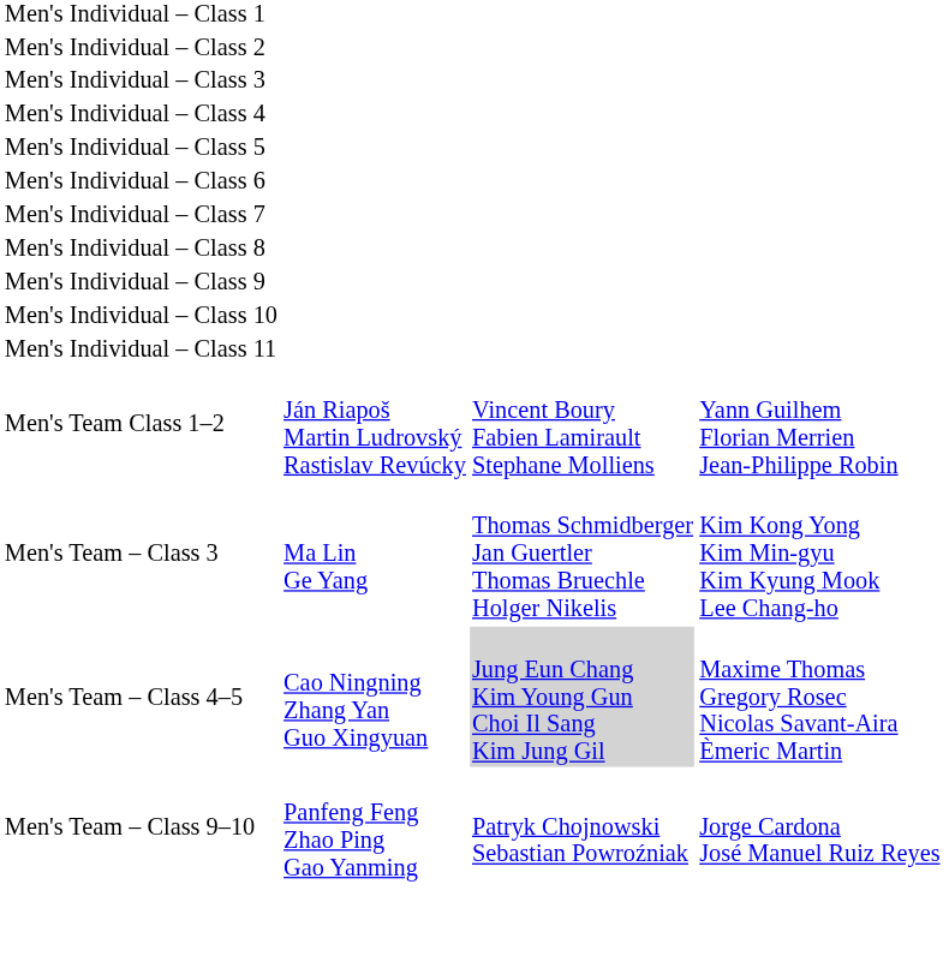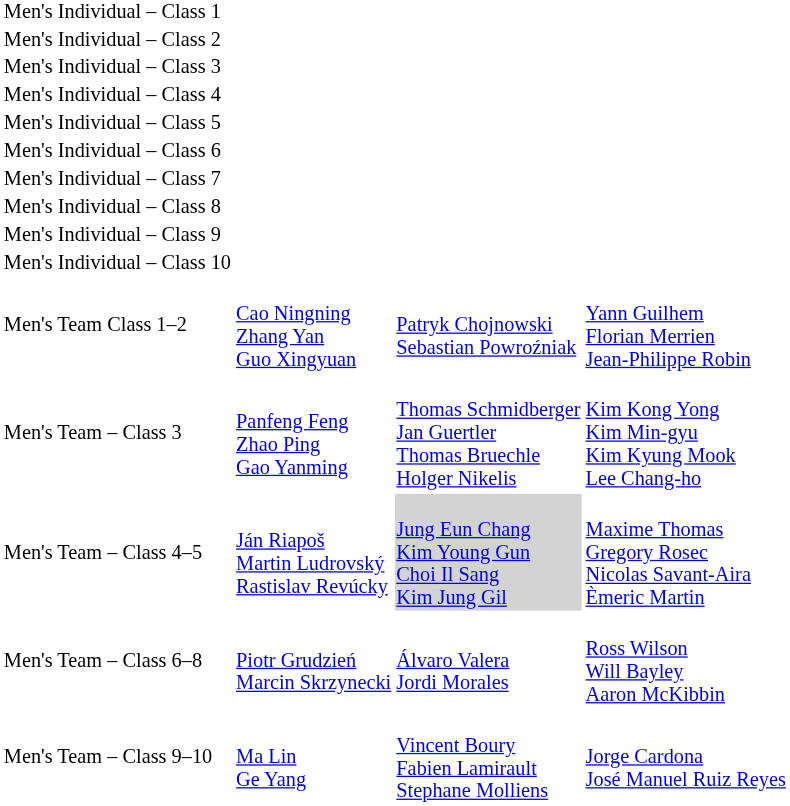- row: Men's Individual – Class 11
Men's Team Class 1–2 | column 2: Ján Riapoš Martin Ludrovský Rastislav Revúcky -> Cao Ningning Zhang Yan Guo Xingyuan
Men's Team Class 1–2 | column 3: Vincent Boury Fabien Lamirault Stephane Molliens -> Patryk Chojnowski Sebastian Powroźniak
Men's Team – Class 3 | column 2: Ma Lin Ge Yang -> Panfeng Feng Zhao Ping Gao Yanming
Men's Team – Class 4–5 | column 2: Cao Ningning Zhang Yan Guo Xingyuan -> Ján Riapoš Martin Ludrovský Rastislav Revúcky
+ row: Men's Team – Class 6–8 | Piotr Grudzień Marcin Skrzynecki | Álvaro Valera Jordi Morales | Ross Wilson Will Bayley Aaron McKibbin
Men's Team – Class 9–10 | column 2: Panfeng Feng Zhao Ping Gao Yanming -> Ma Lin Ge Yang
Men's Team – Class 9–10 | column 3: Patryk Chojnowski Sebastian Powroźniak -> Vincent Boury Fabien Lamirault Stephane Molliens
